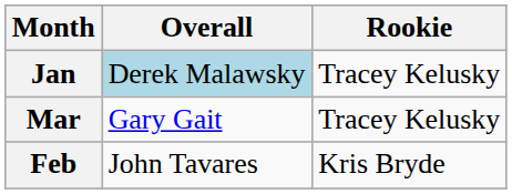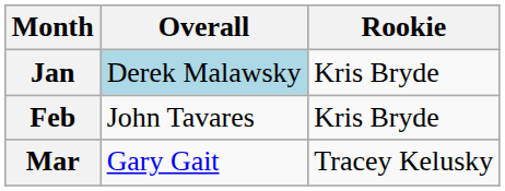Jan | Rookie: Tracey Kelusky -> Kris Bryde
rows swapped: Feb <-> Mar
